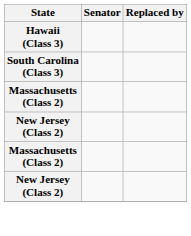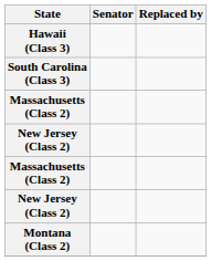+ row: Montana (Class 2)
